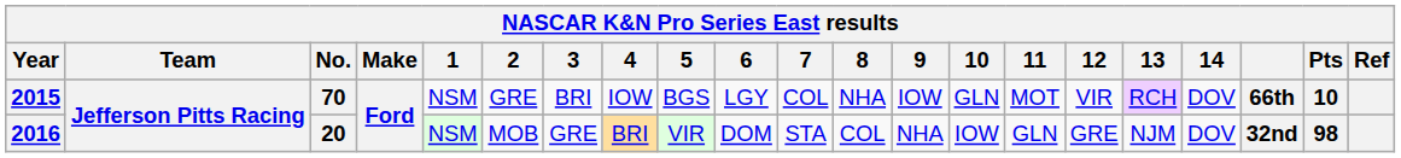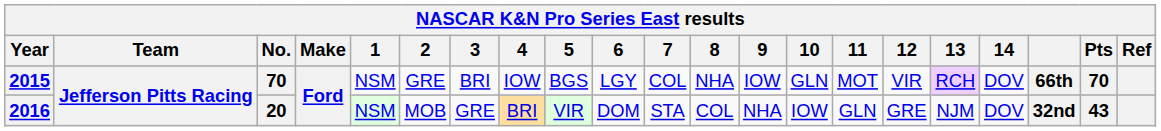2015 | Pts: 10 -> 70
2016 | Pts: 98 -> 43
